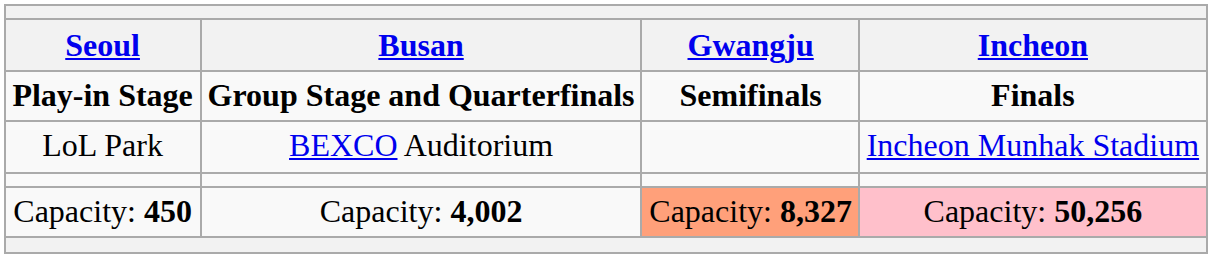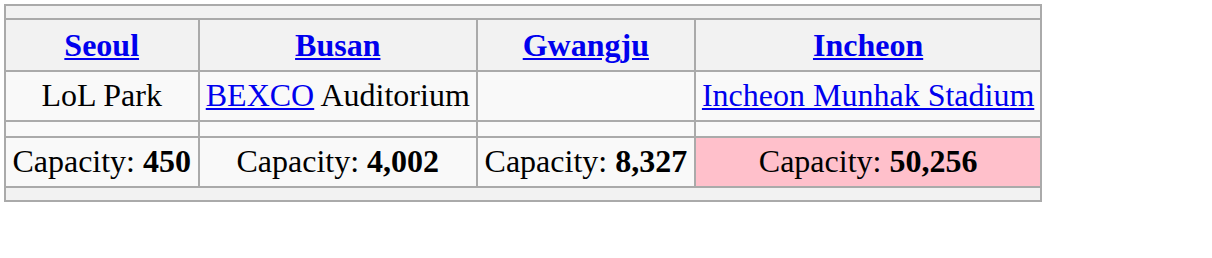- row: Play-in Stage | Group Stage and Quarterfinals | Semifinals | Finals
Capacity: 450 | Gwangju: lightsalmon background -> no background
